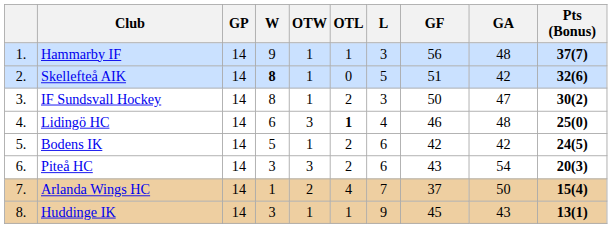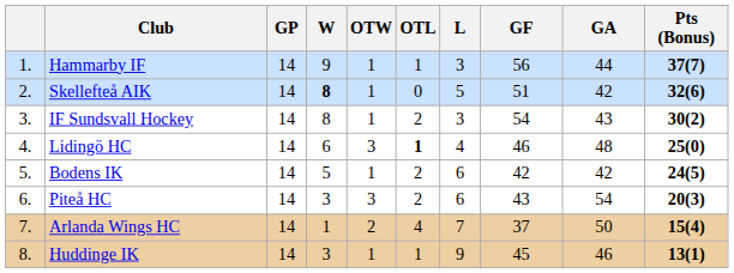Hammarby IF | GA: 48 -> 44
IF Sundsvall Hockey | GF: 50 -> 54
IF Sundsvall Hockey | GA: 47 -> 43
Huddinge IK | GA: 43 -> 46
